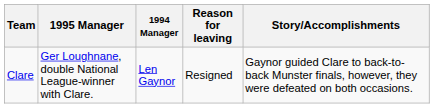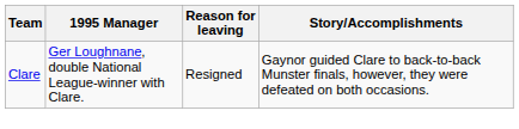- column: 1994 Manager | Len Gaynor
